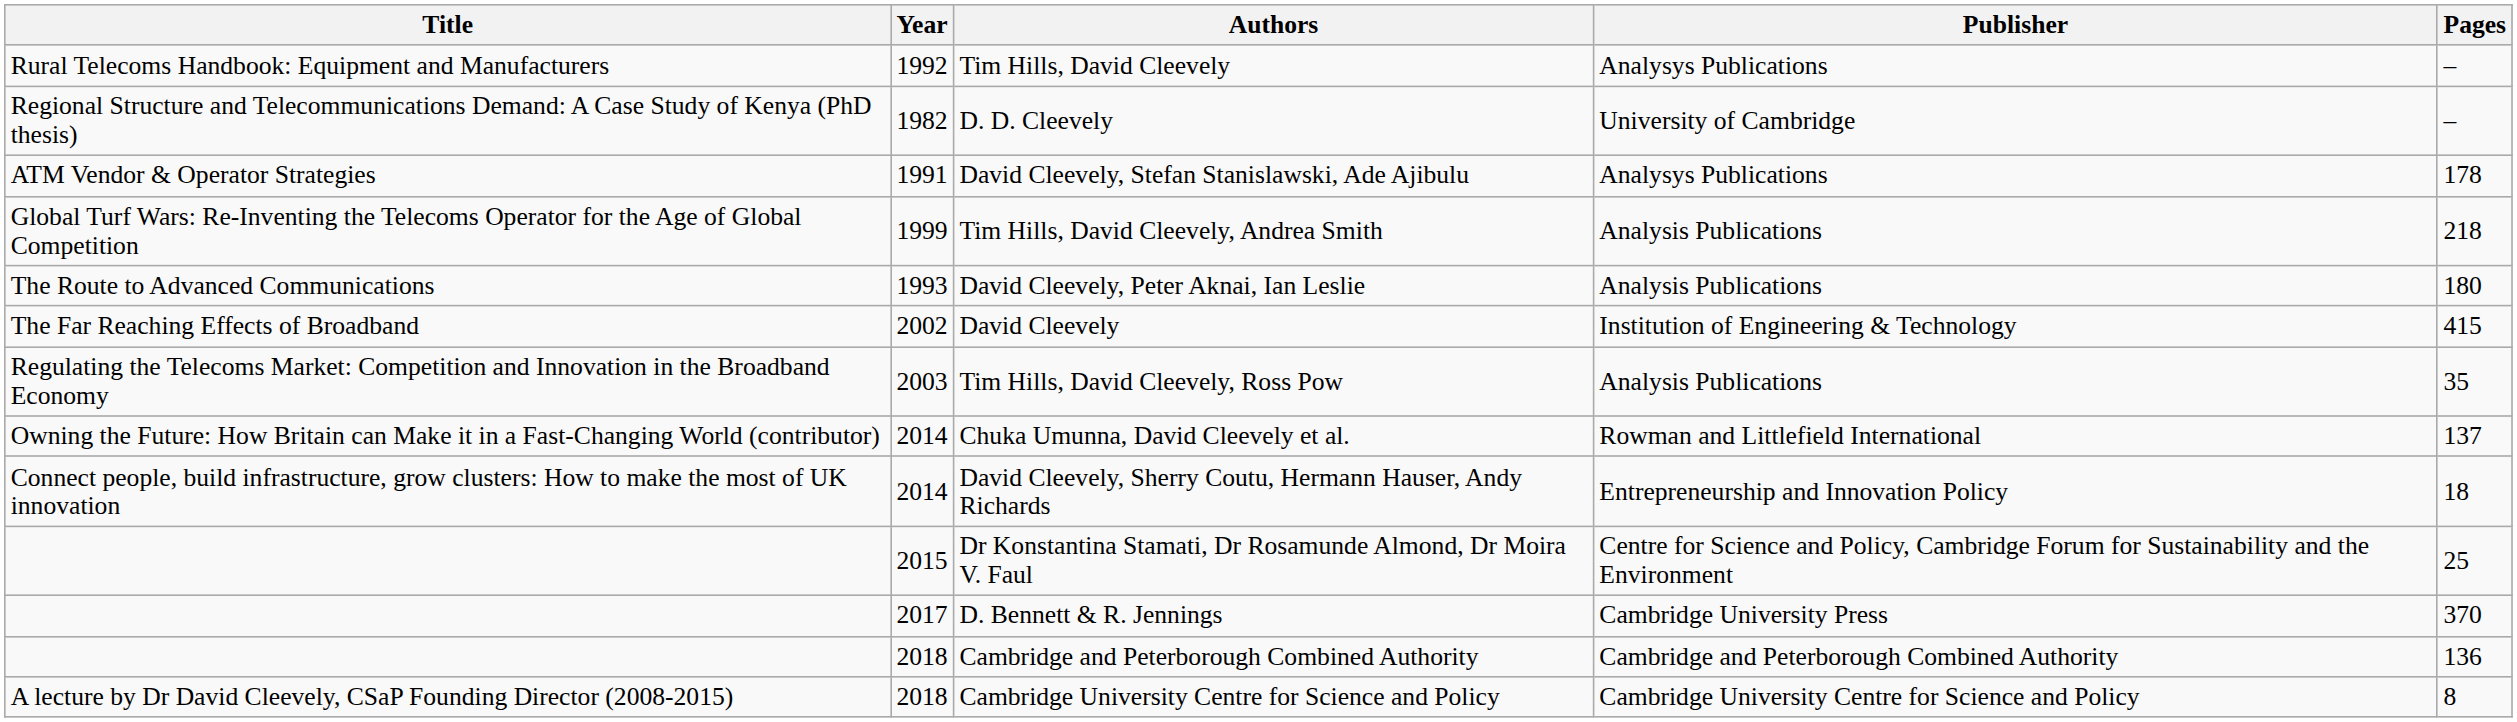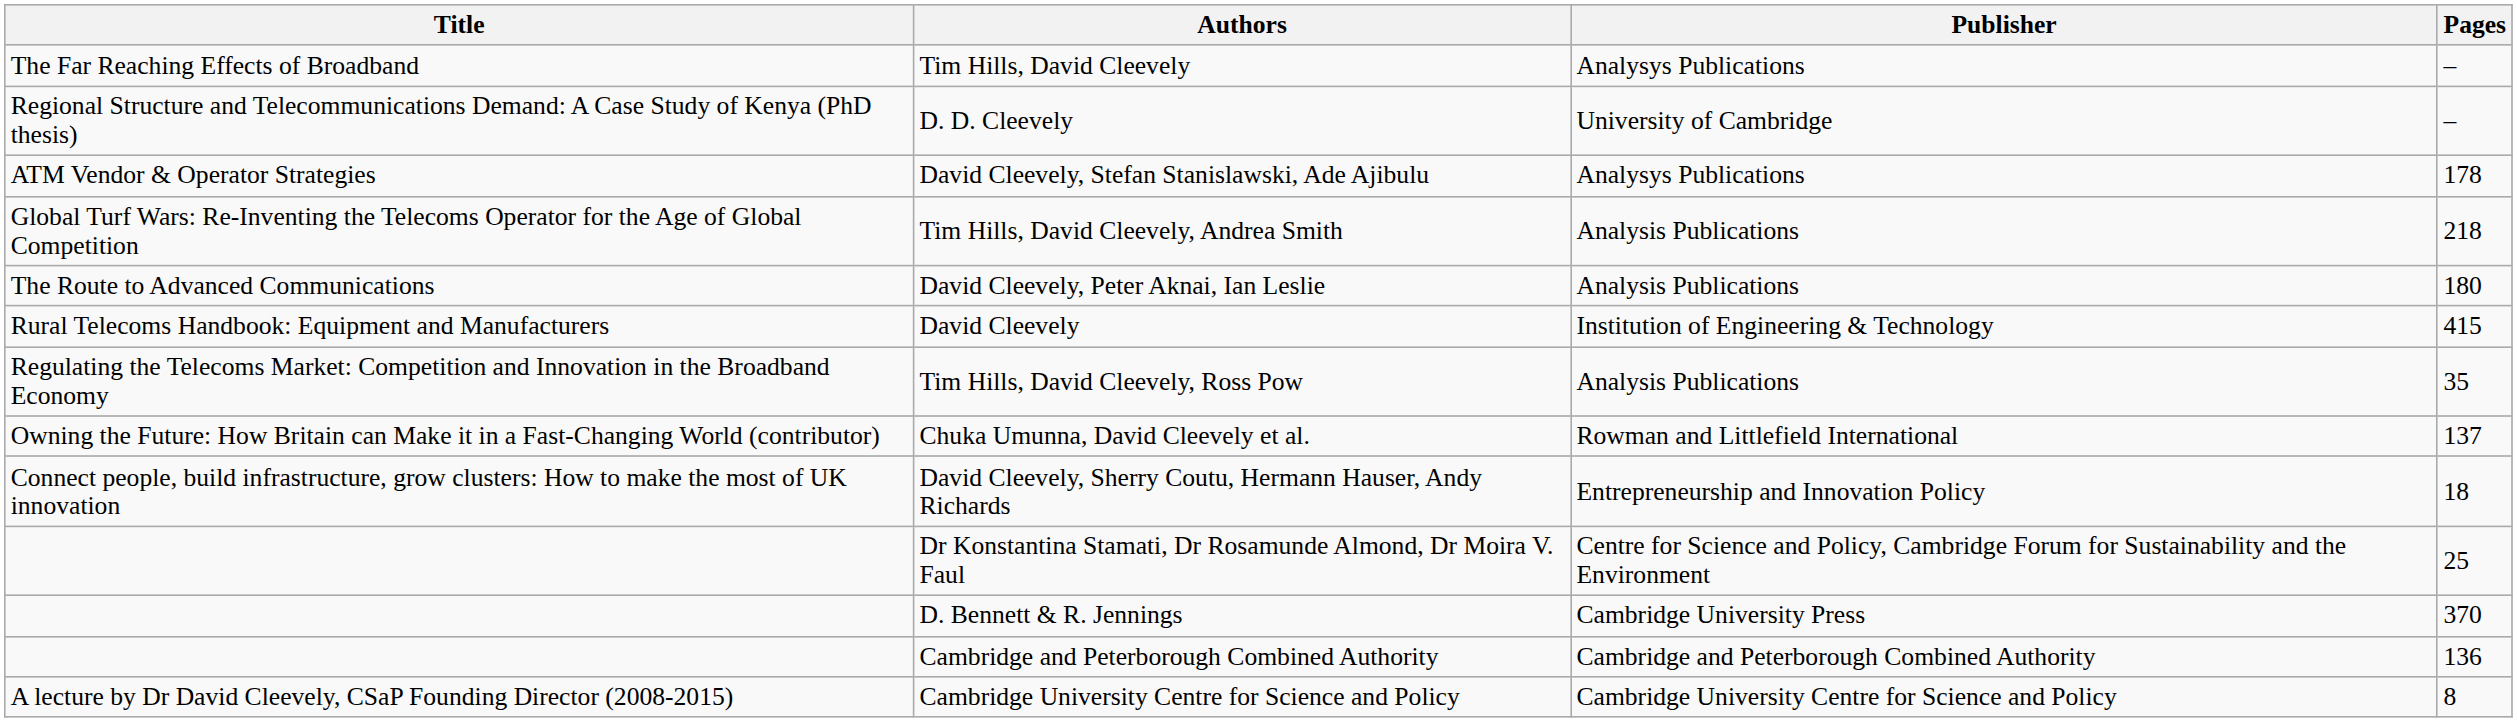- column: Year | 1992 | 1982 | 1991 | 1999 | 1993 | 2002 | 2003 | 2014 | 2014 | 2015 | 2017 | 2018 | 2018
Tim Hills, David Cleevely | Title: Rural Telecoms Handbook: Equipment and Manufacturers -> The Far Reaching Effects of Broadband
David Cleevely | Title: The Far Reaching Effects of Broadband -> Rural Telecoms Handbook: Equipment and Manufacturers
